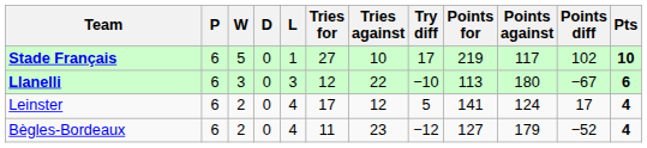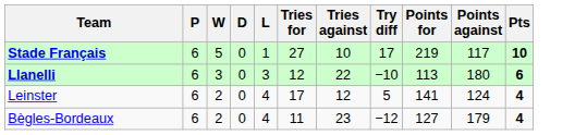- column: Points diff | 102 | −67 | 17 | −52
